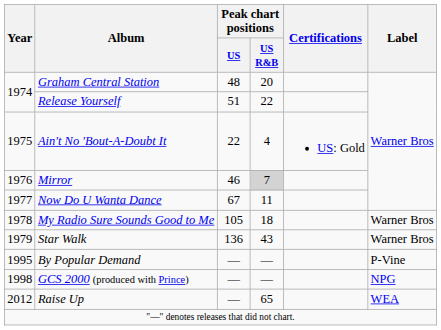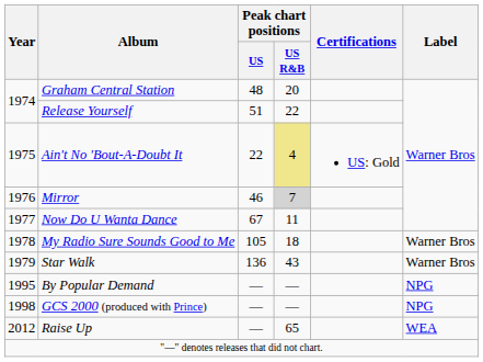Ain't No 'Bout-A-Doubt It | Peak chart positions / US R&B: no background -> khaki background
By Popular Demand | Label: P-Vine -> NPG
